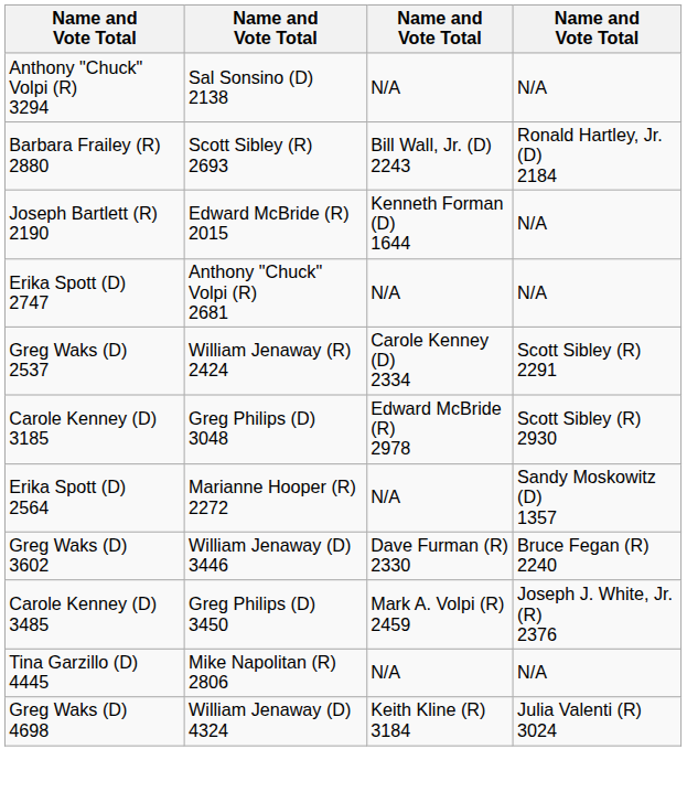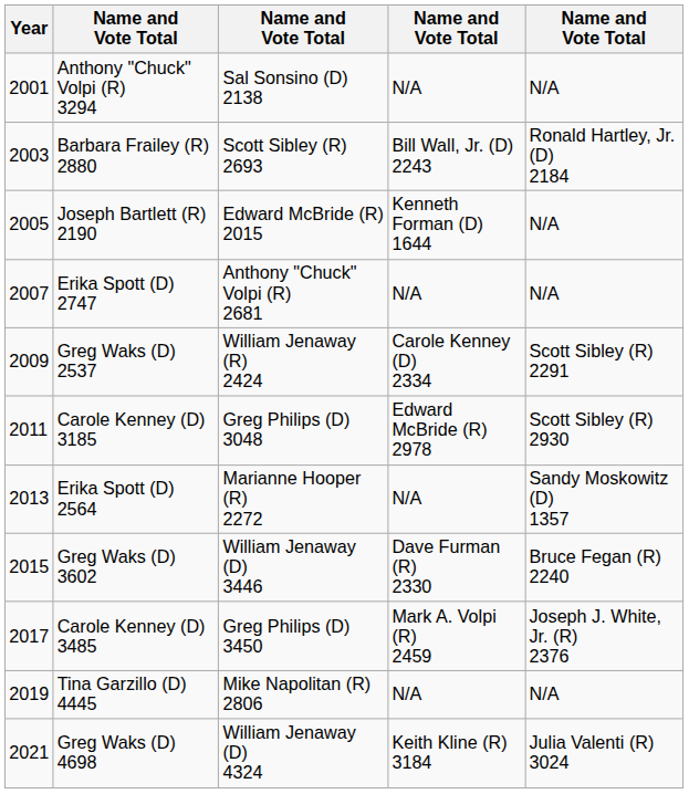+ column: Year | 2001 | 2003 | 2005 | 2007 | 2009 | 2011 | 2013 | 2015 | 2017 | 2019 | 2021
